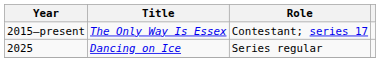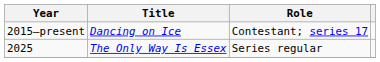2015–present | Title: The Only Way Is Essex -> Dancing on Ice
2025 | Title: Dancing on Ice -> The Only Way Is Essex
